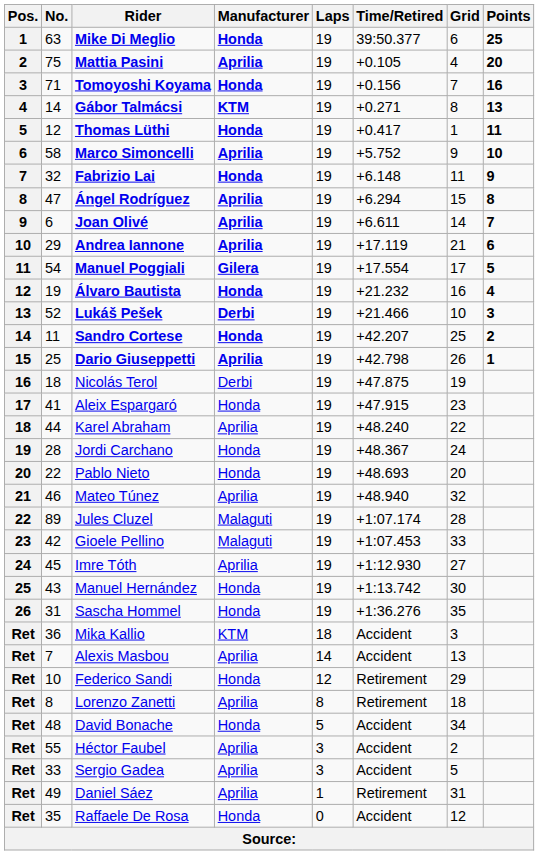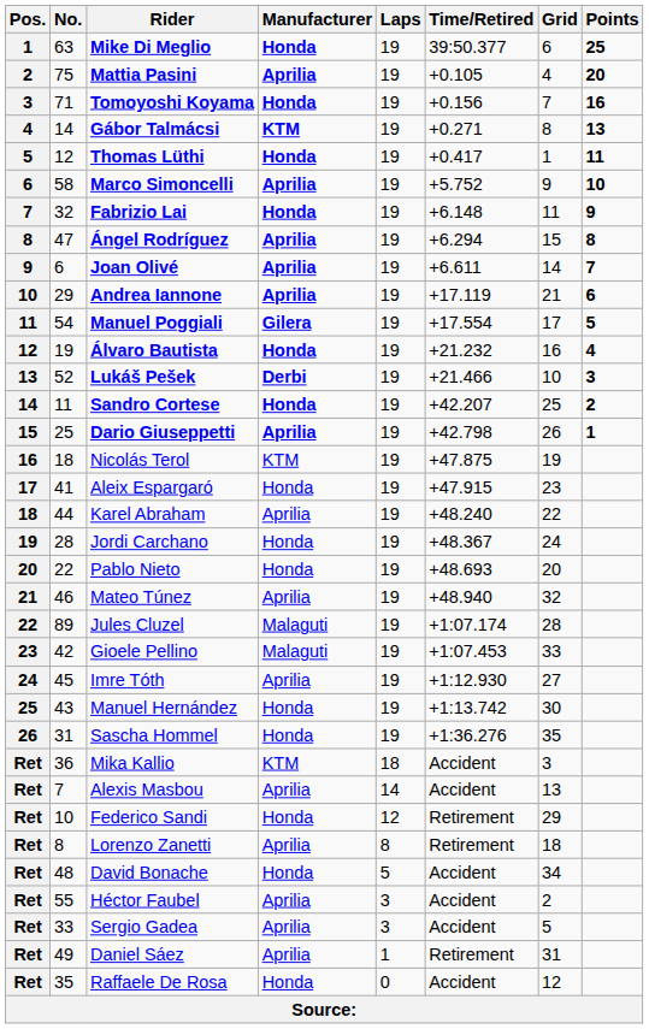Nicolás Terol | Manufacturer: Derbi -> KTM
